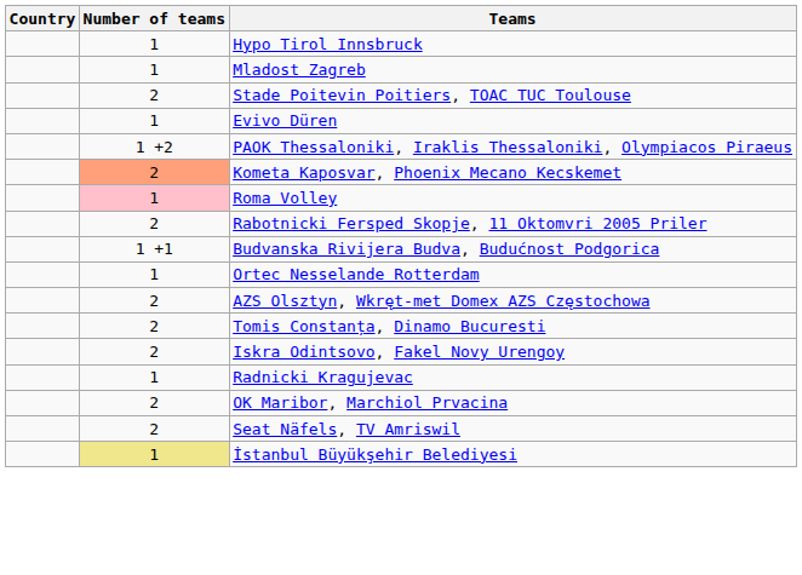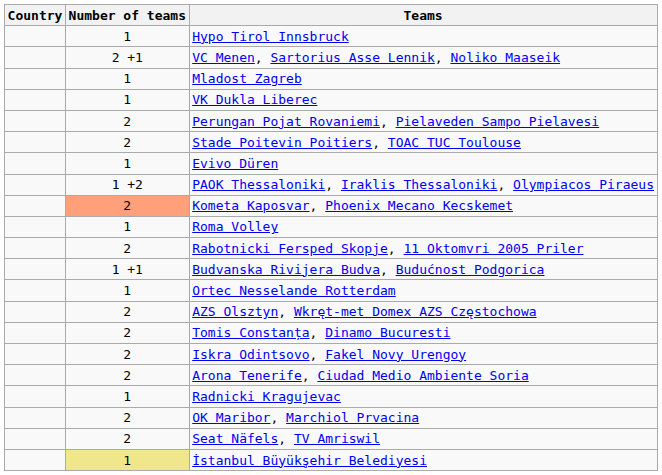+ row: 2 +1 | VC Menen, Sartorius Asse Lennik, Noliko Maaseik
+ row: 1 | VK Dukla Liberec
+ row: 2 | Perungan Pojat Rovaniemi, Pielaveden Sampo Pielavesi
Roma Volley | Number of teams: pink background -> no background
+ row: 2 | Arona Tenerife, Ciudad Medio Ambiente Soria
